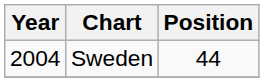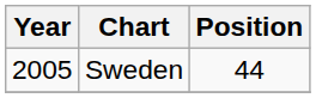Sweden | Year: 2004 -> 2005
